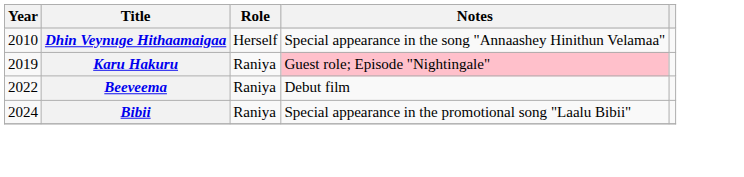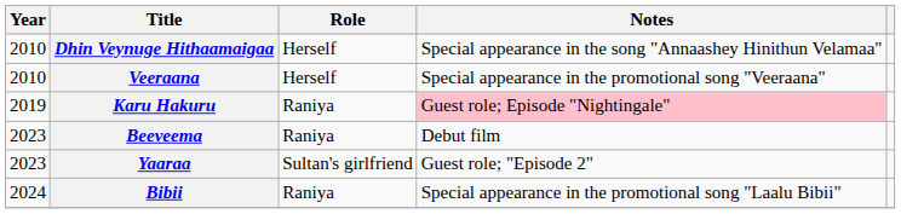+ row: 2010 | Veeraana | Herself | Special appearance in the promotional song "Veeraana"
Beeveema | Year: 2022 -> 2023
+ row: 2023 | Yaaraa | Sultan's girlfriend | Guest role; "Episode 2"
